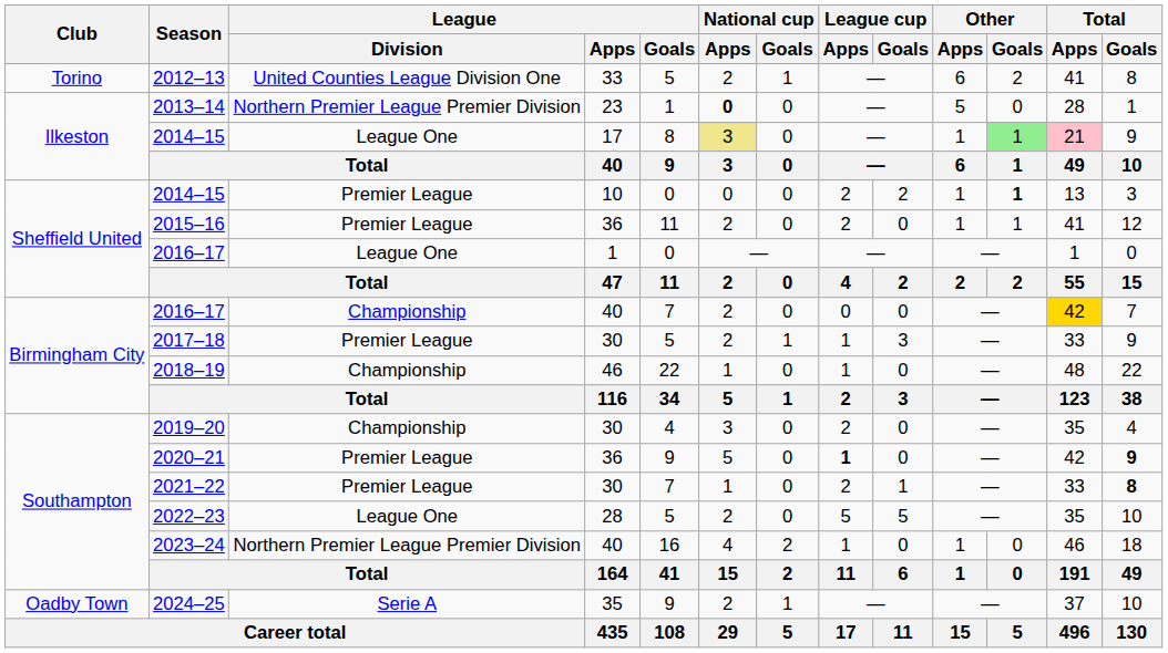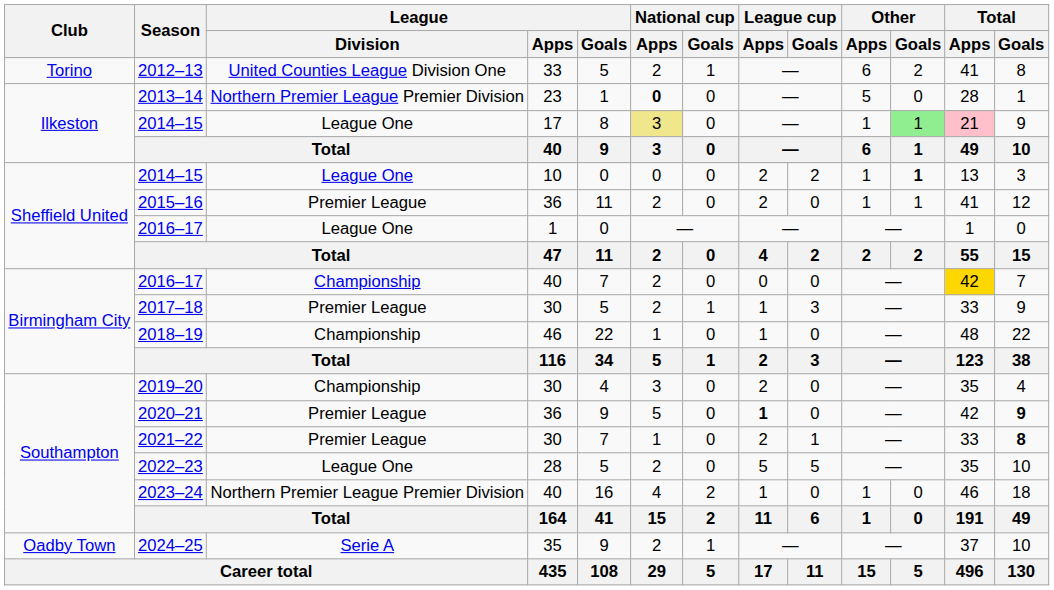2014–15 / 10 | League / Division: Premier League -> League One
